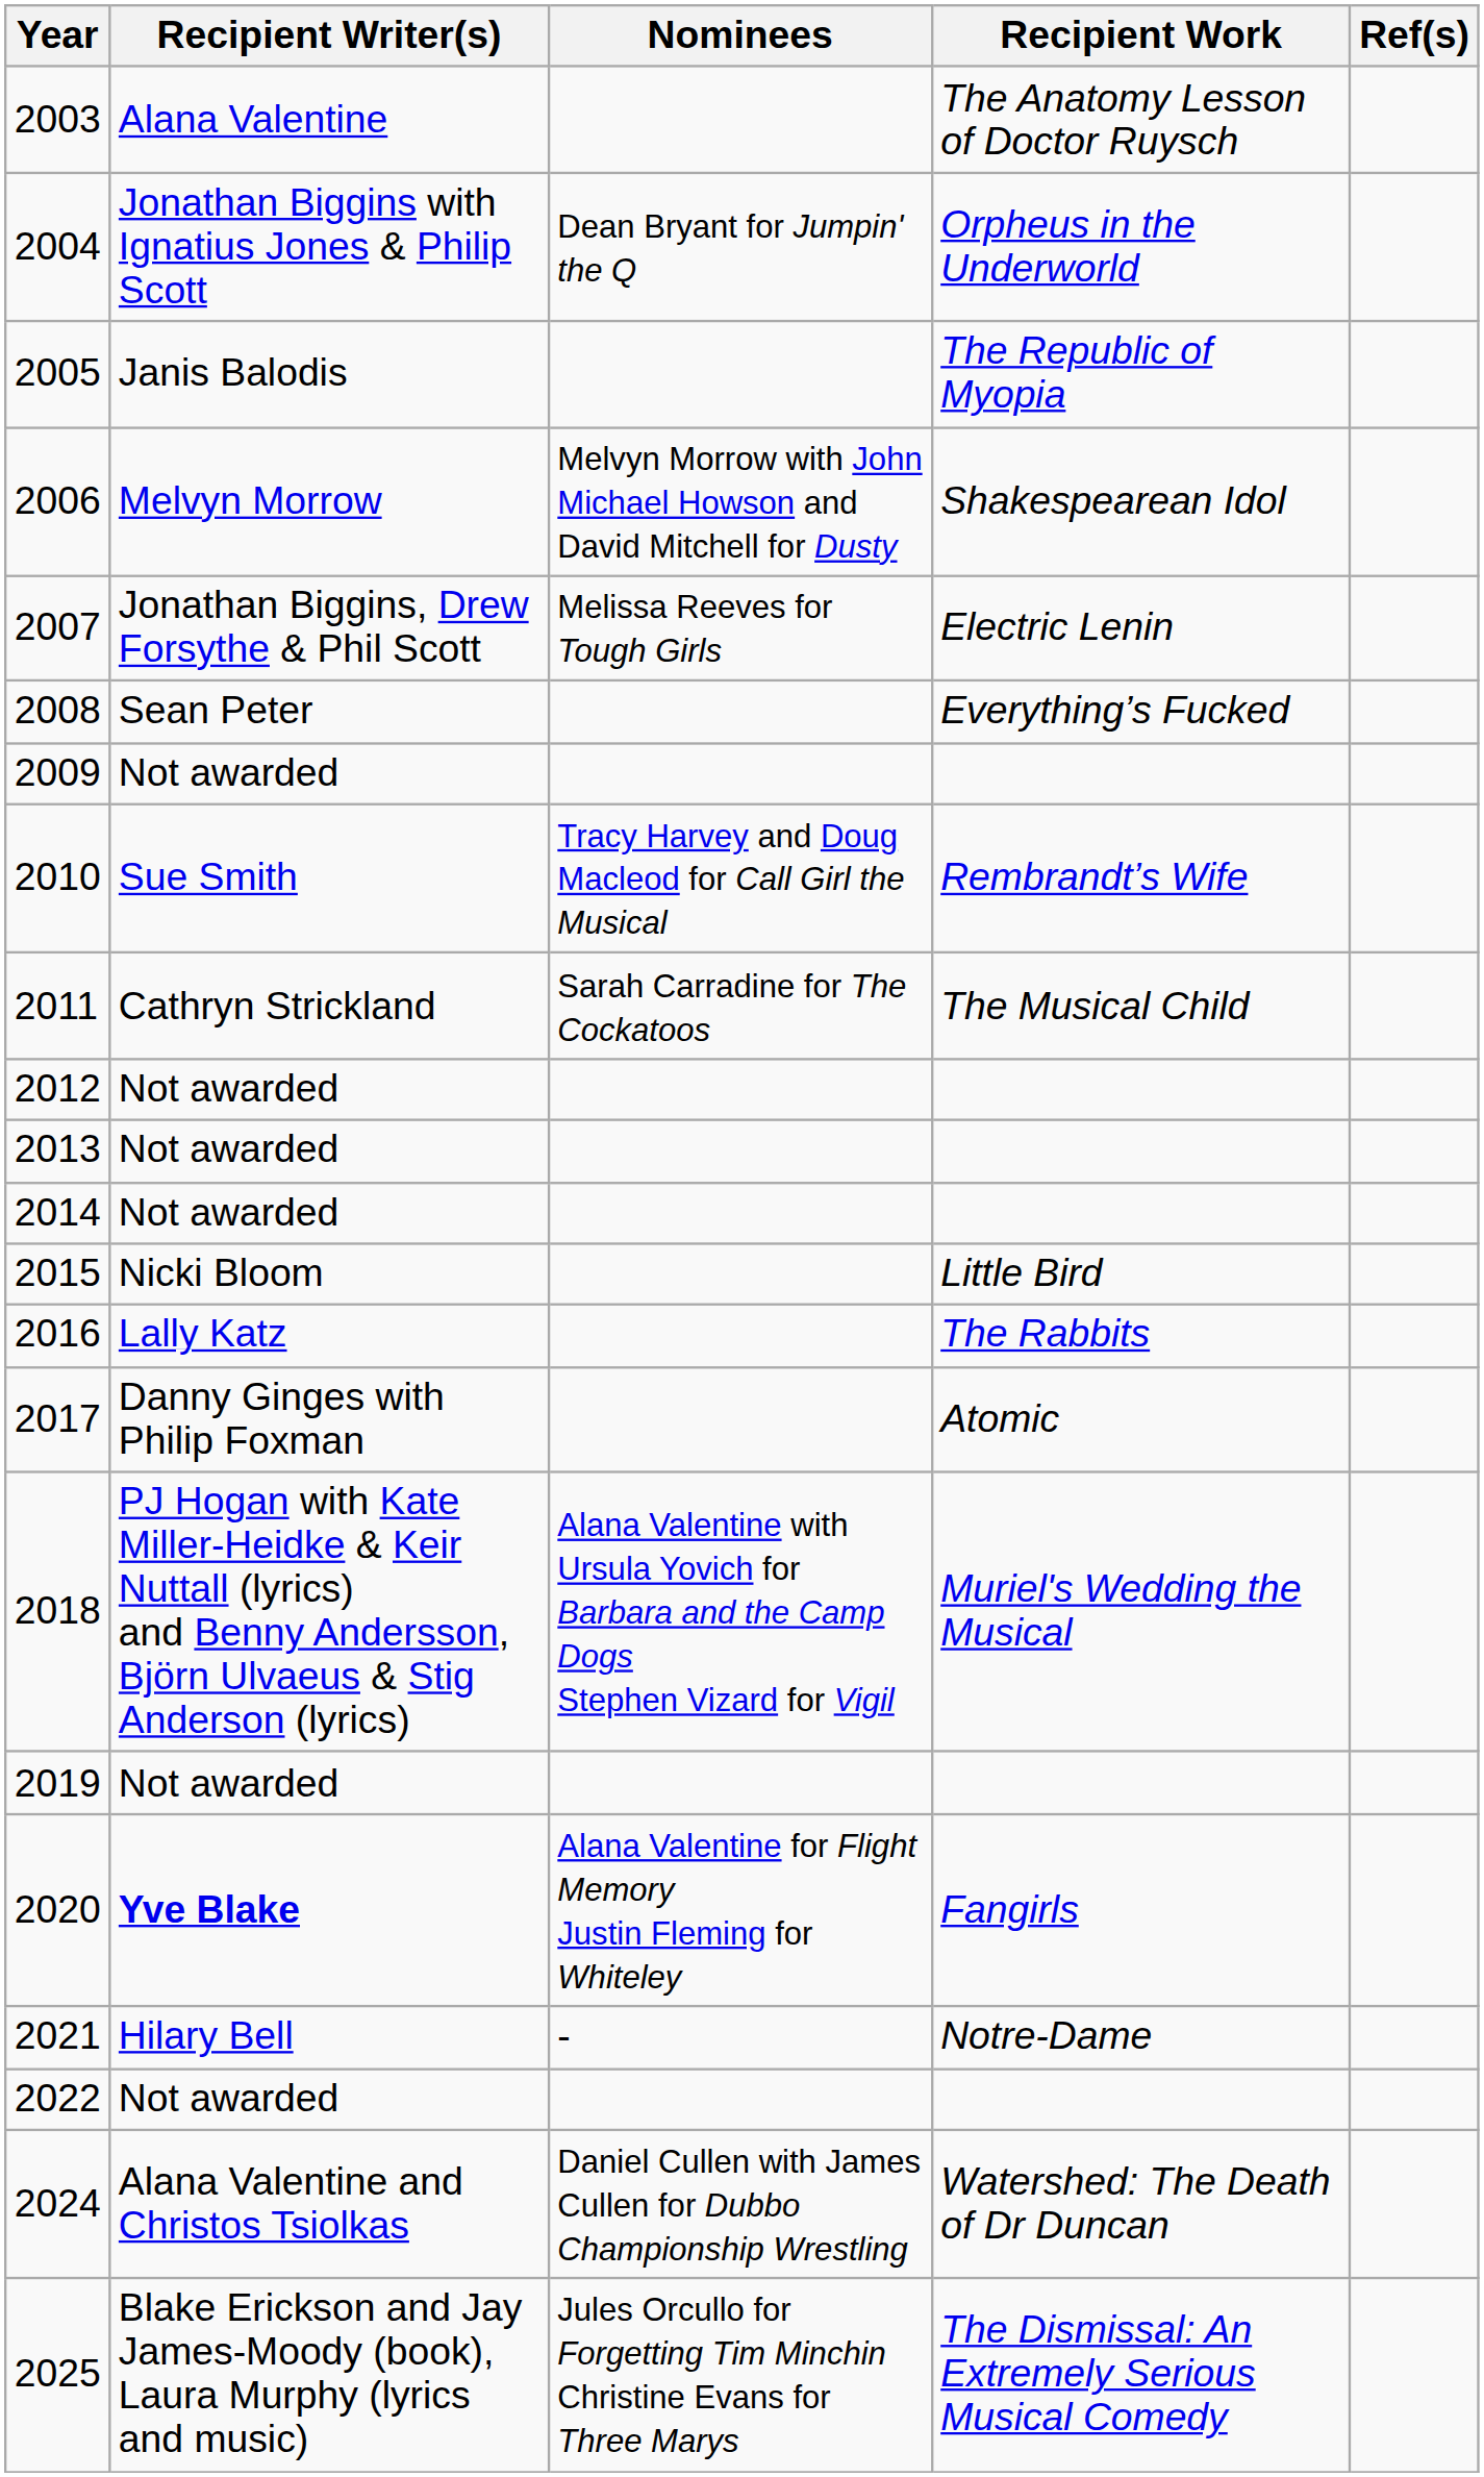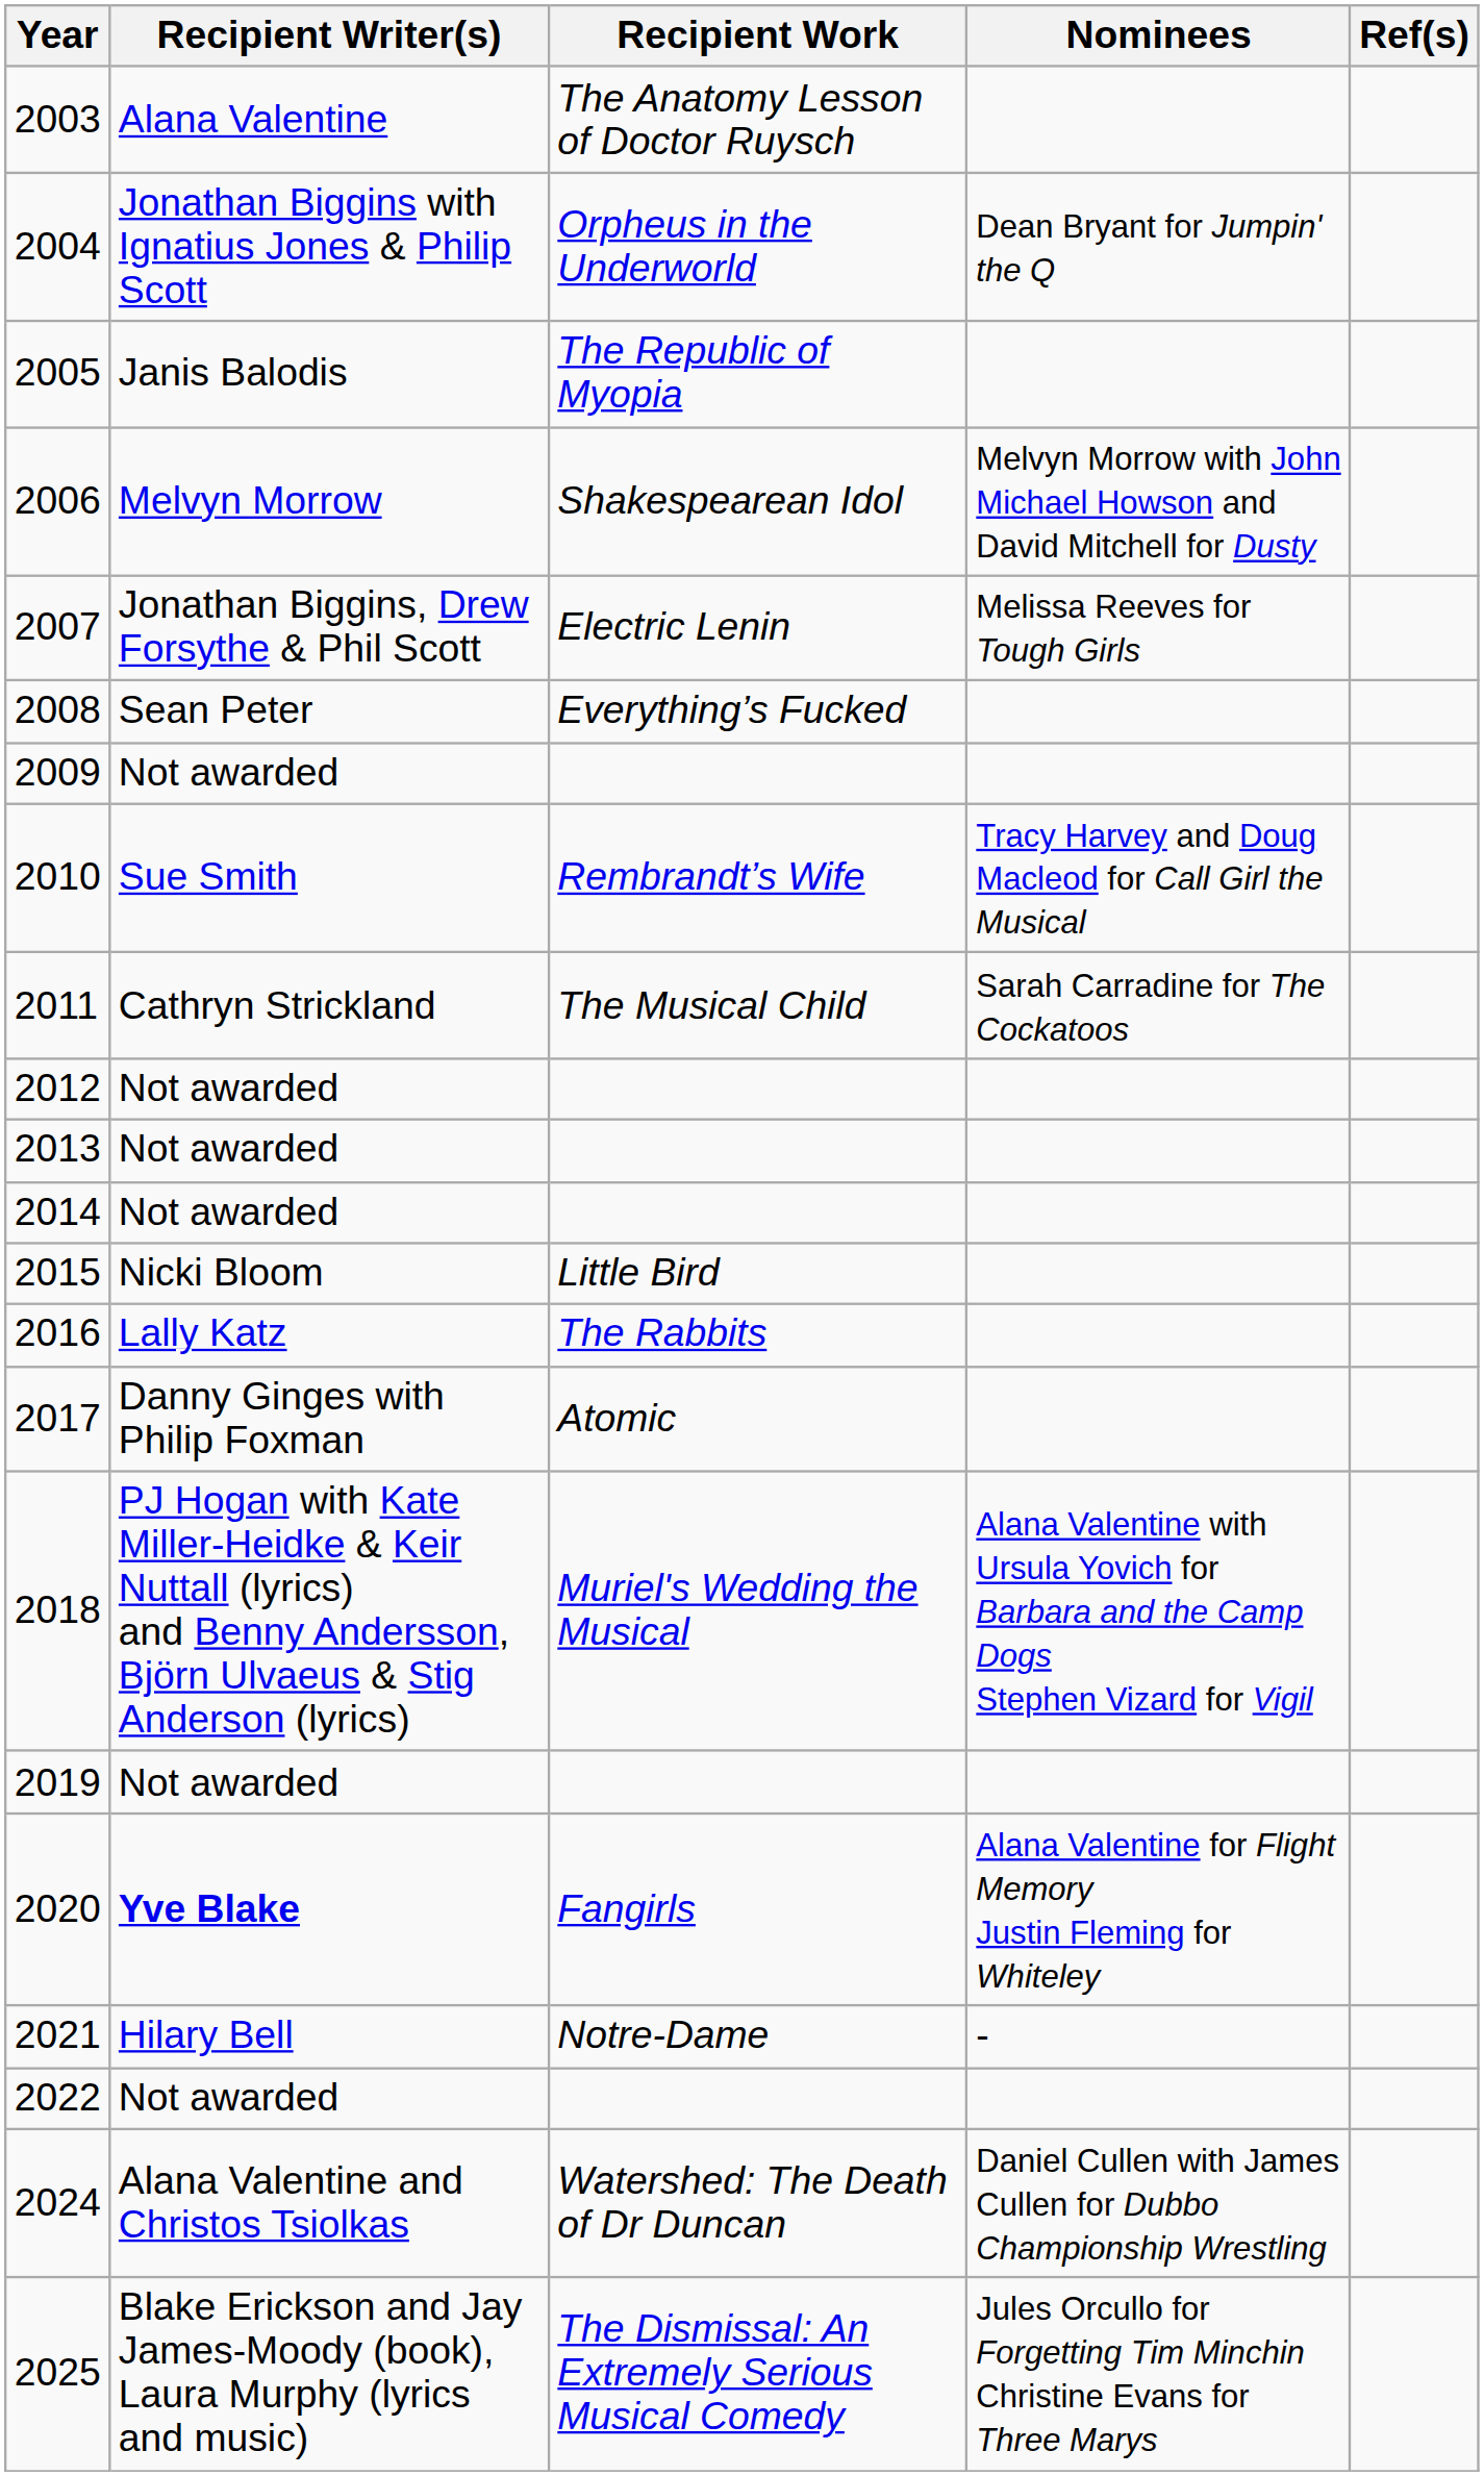columns swapped: Recipient Work <-> Nominees
